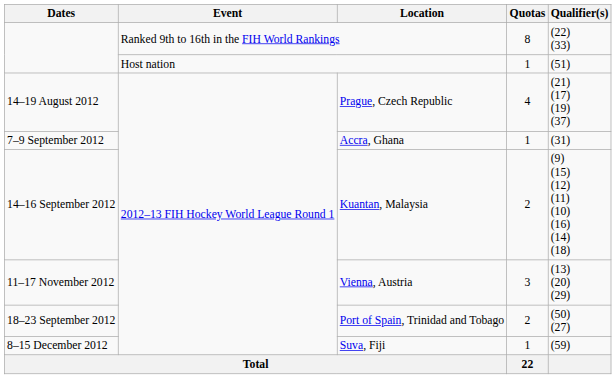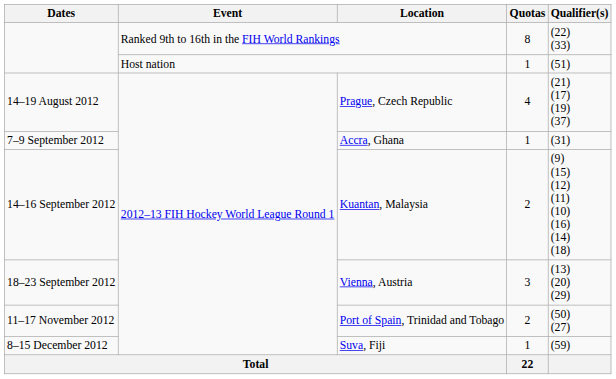Vienna, Austria | Dates: 11–17 November 2012 -> 18–23 September 2012
Port of Spain, Trinidad and Tobago | Dates: 18–23 September 2012 -> 11–17 November 2012
